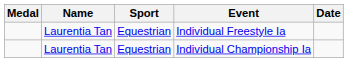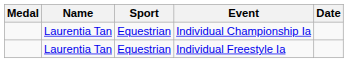rows swapped: Individual Freestyle Ia <-> Individual Championship Ia
